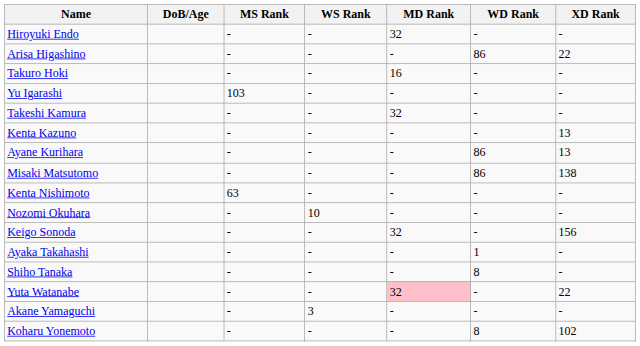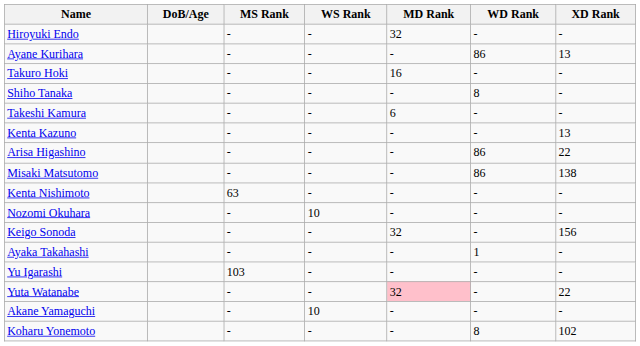rows swapped: Arisa Higashino <-> Ayane Kurihara
rows swapped: Yu Igarashi <-> Shiho Tanaka
Takeshi Kamura | MD Rank: 32 -> 6
Akane Yamaguchi | WS Rank: 3 -> 10
